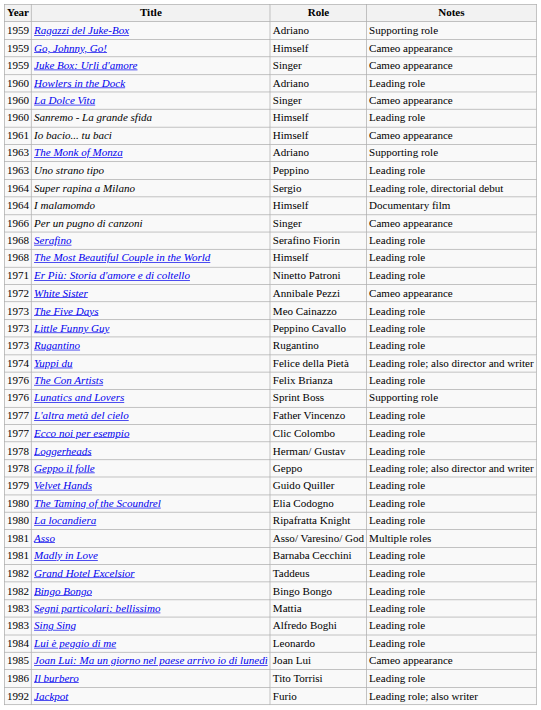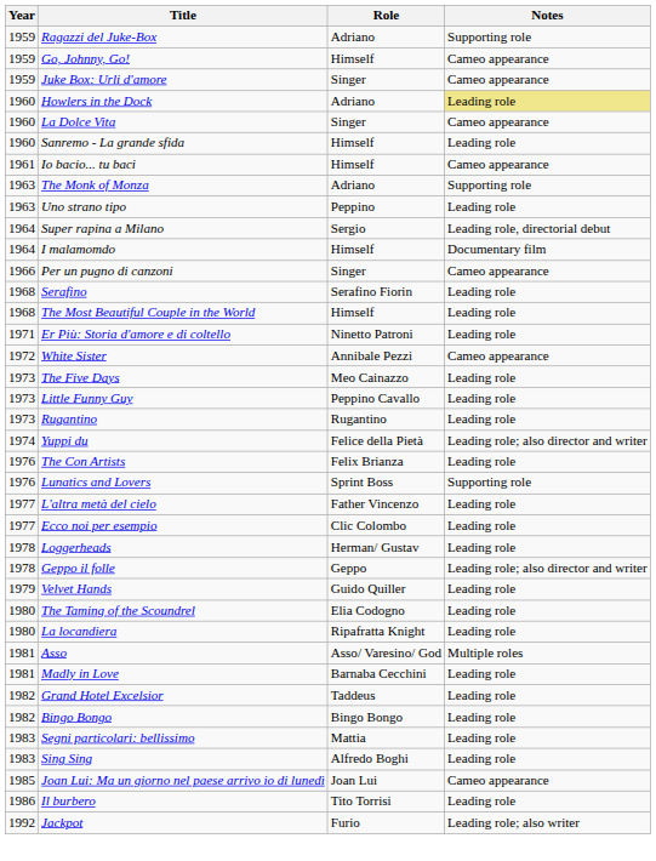Howlers in the Dock | Notes: no background -> khaki background
- row: 1984 | Lui è peggio di me | Leonardo | Leading role
